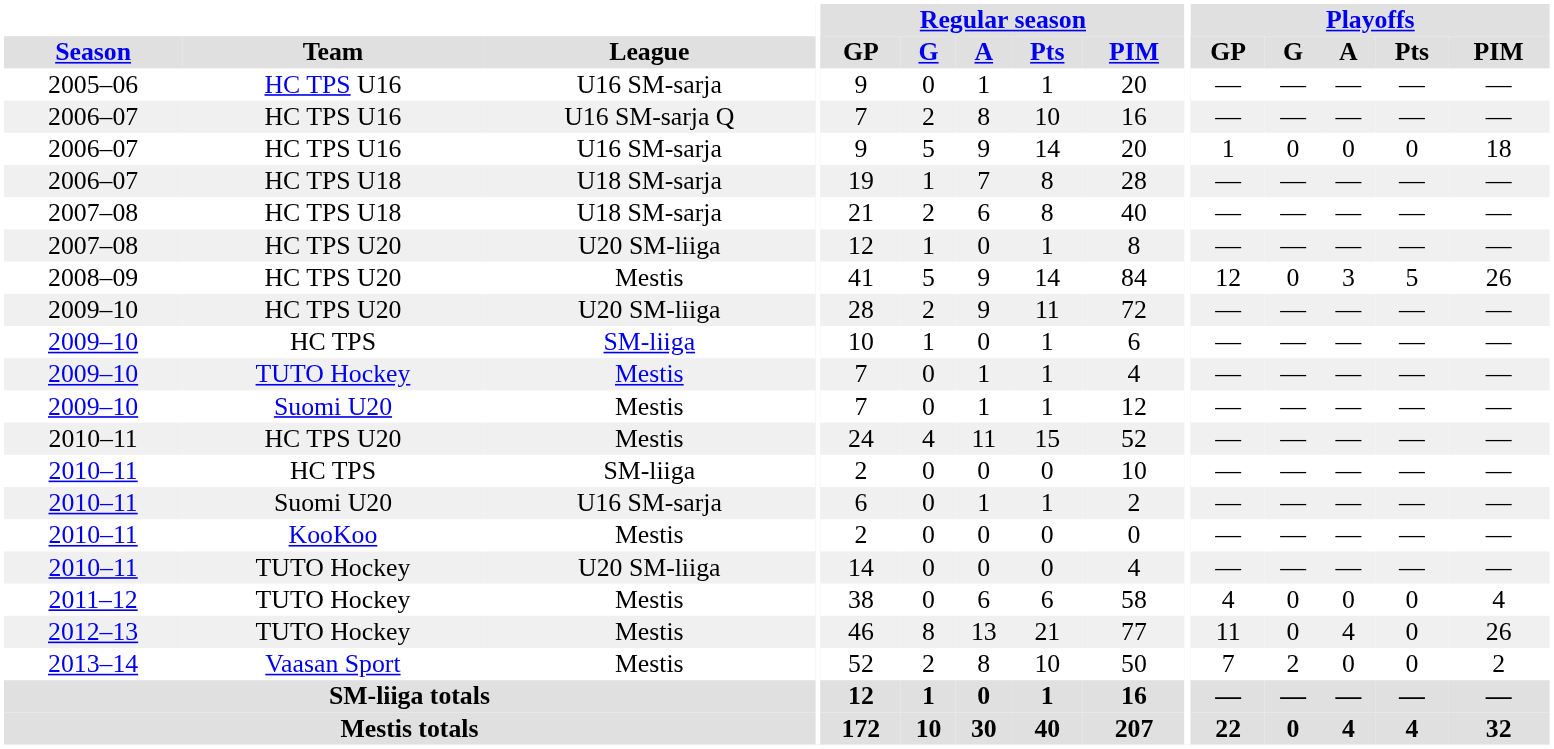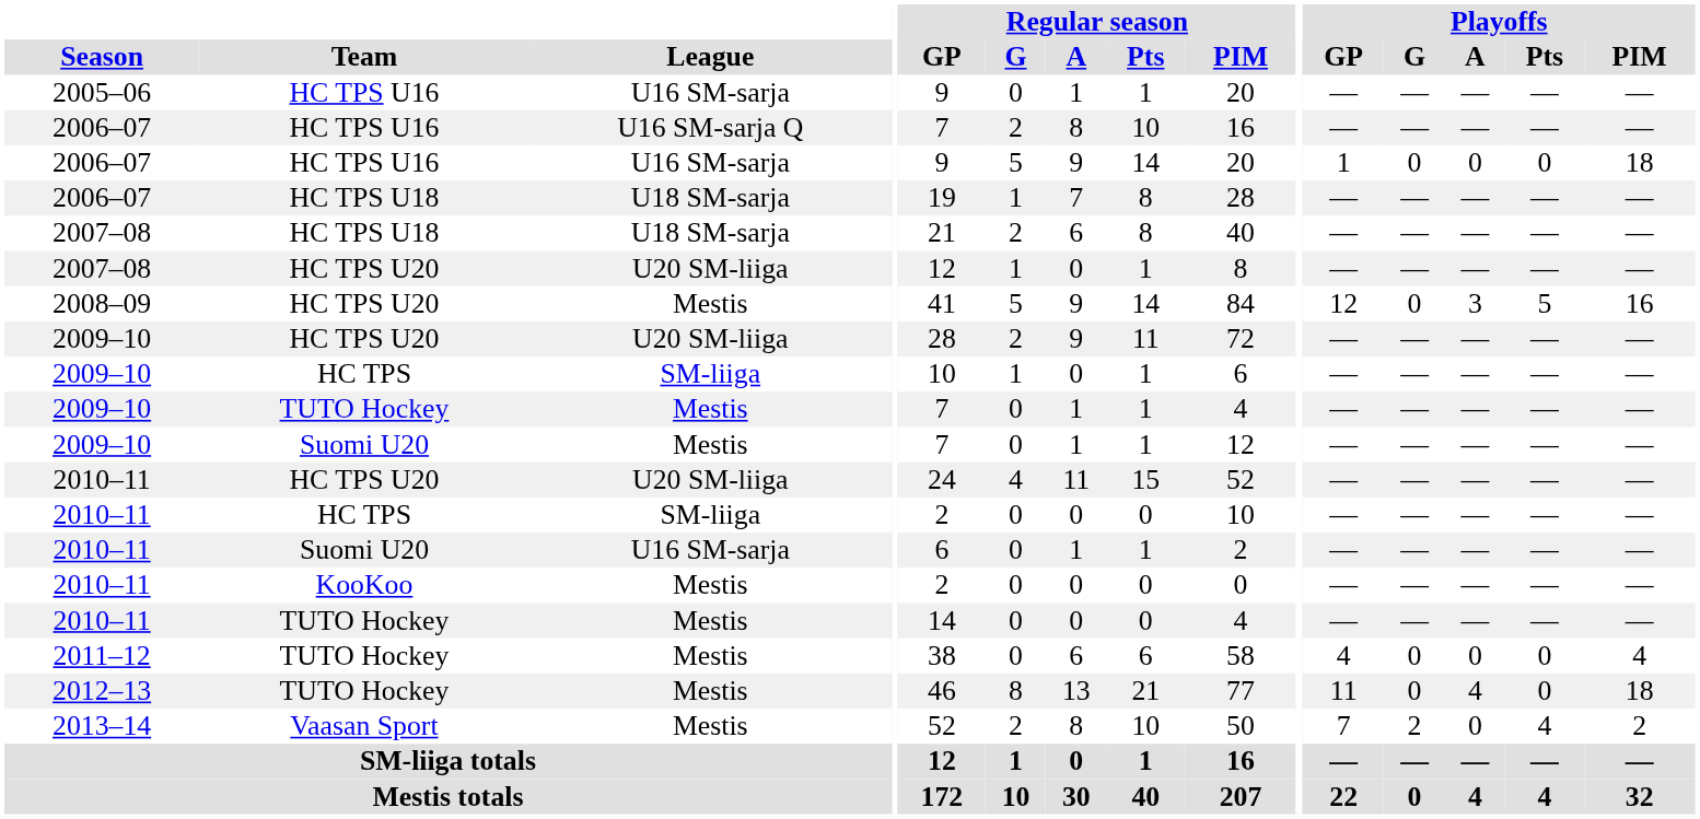2008–09 | Playoffs / PIM: 26 -> 16
2010–11 / HC TPS U20 | League: Mestis -> U20 SM-liiga
2010–11 / TUTO Hockey | League: U20 SM-liiga -> Mestis
2012–13 | Playoffs / PIM: 26 -> 18
2013–14 | Playoffs / Pts: 0 -> 4
